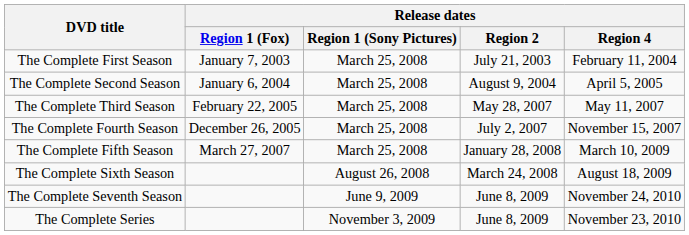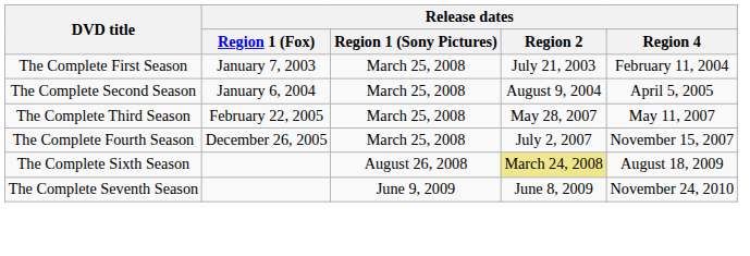- row: The Complete Fifth Season | March 27, 2007 | March 25, 2008 | January 28, 2008 | March 10, 2009
The Complete Sixth Season | Release dates / Region 2: no background -> khaki background
- row: The Complete Series | November 3, 2009 | June 8, 2009 | November 23, 2010
